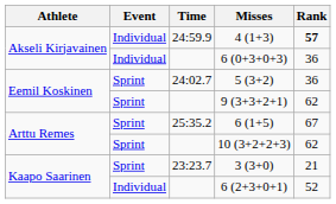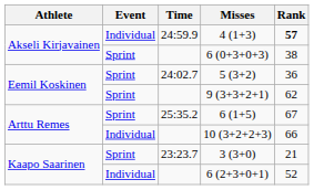6 (0+3+0+3) | Event: Individual -> Sprint
6 (0+3+0+3) | Rank: 36 -> 38
10 (3+2+2+3) | Event: Sprint -> Individual
10 (3+2+2+3) | Rank: 62 -> 66
